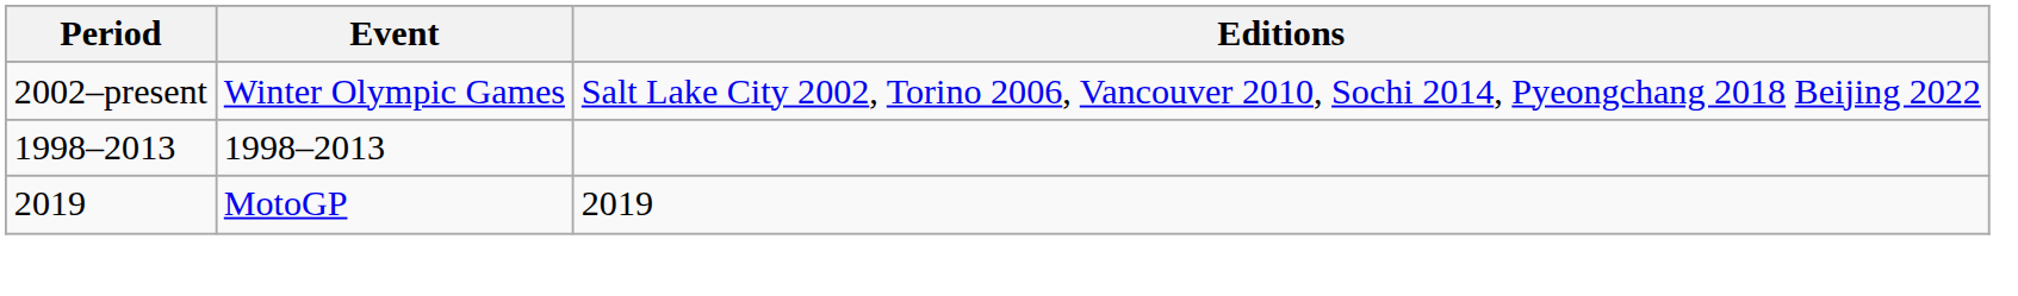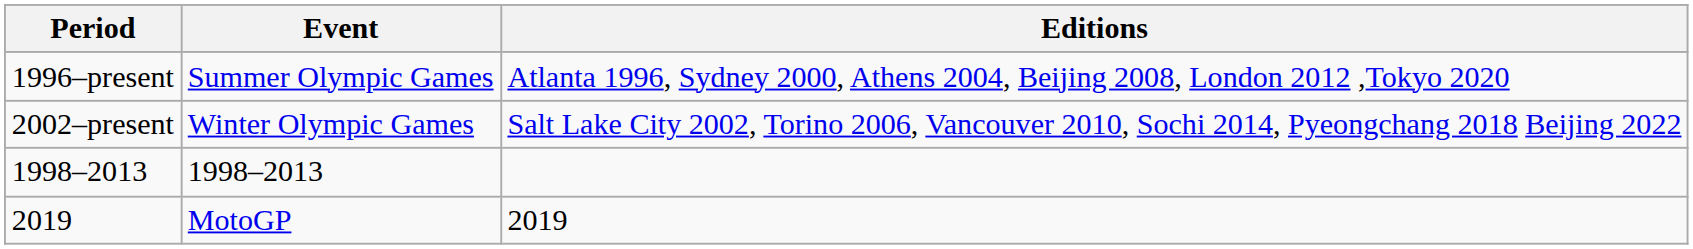+ row: 1996–present | Summer Olympic Games | Atlanta 1996, Sydney 2000, Athens 2004, Beijing 2008, London 2012 ,Tokyo 2020
